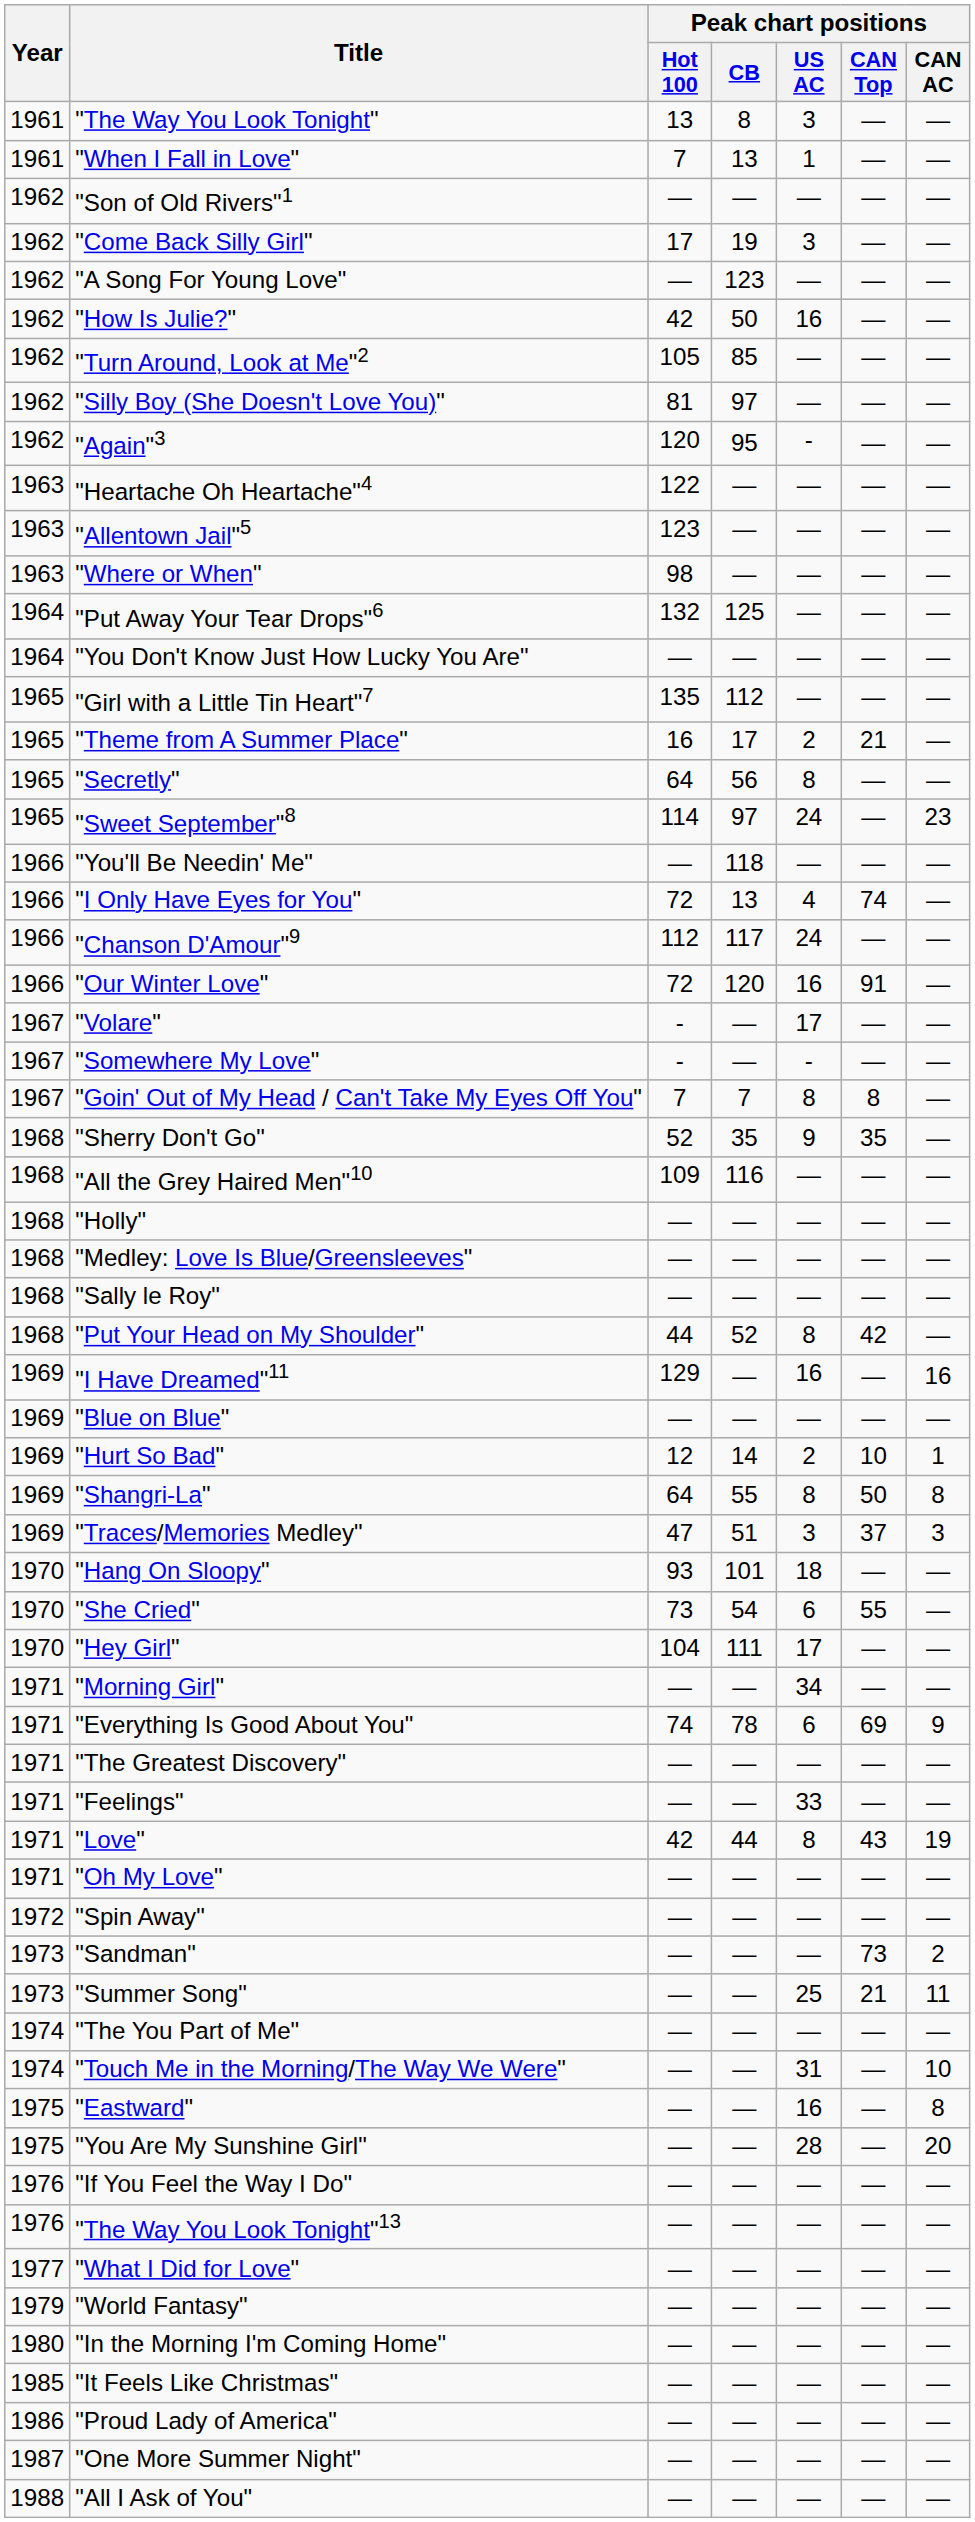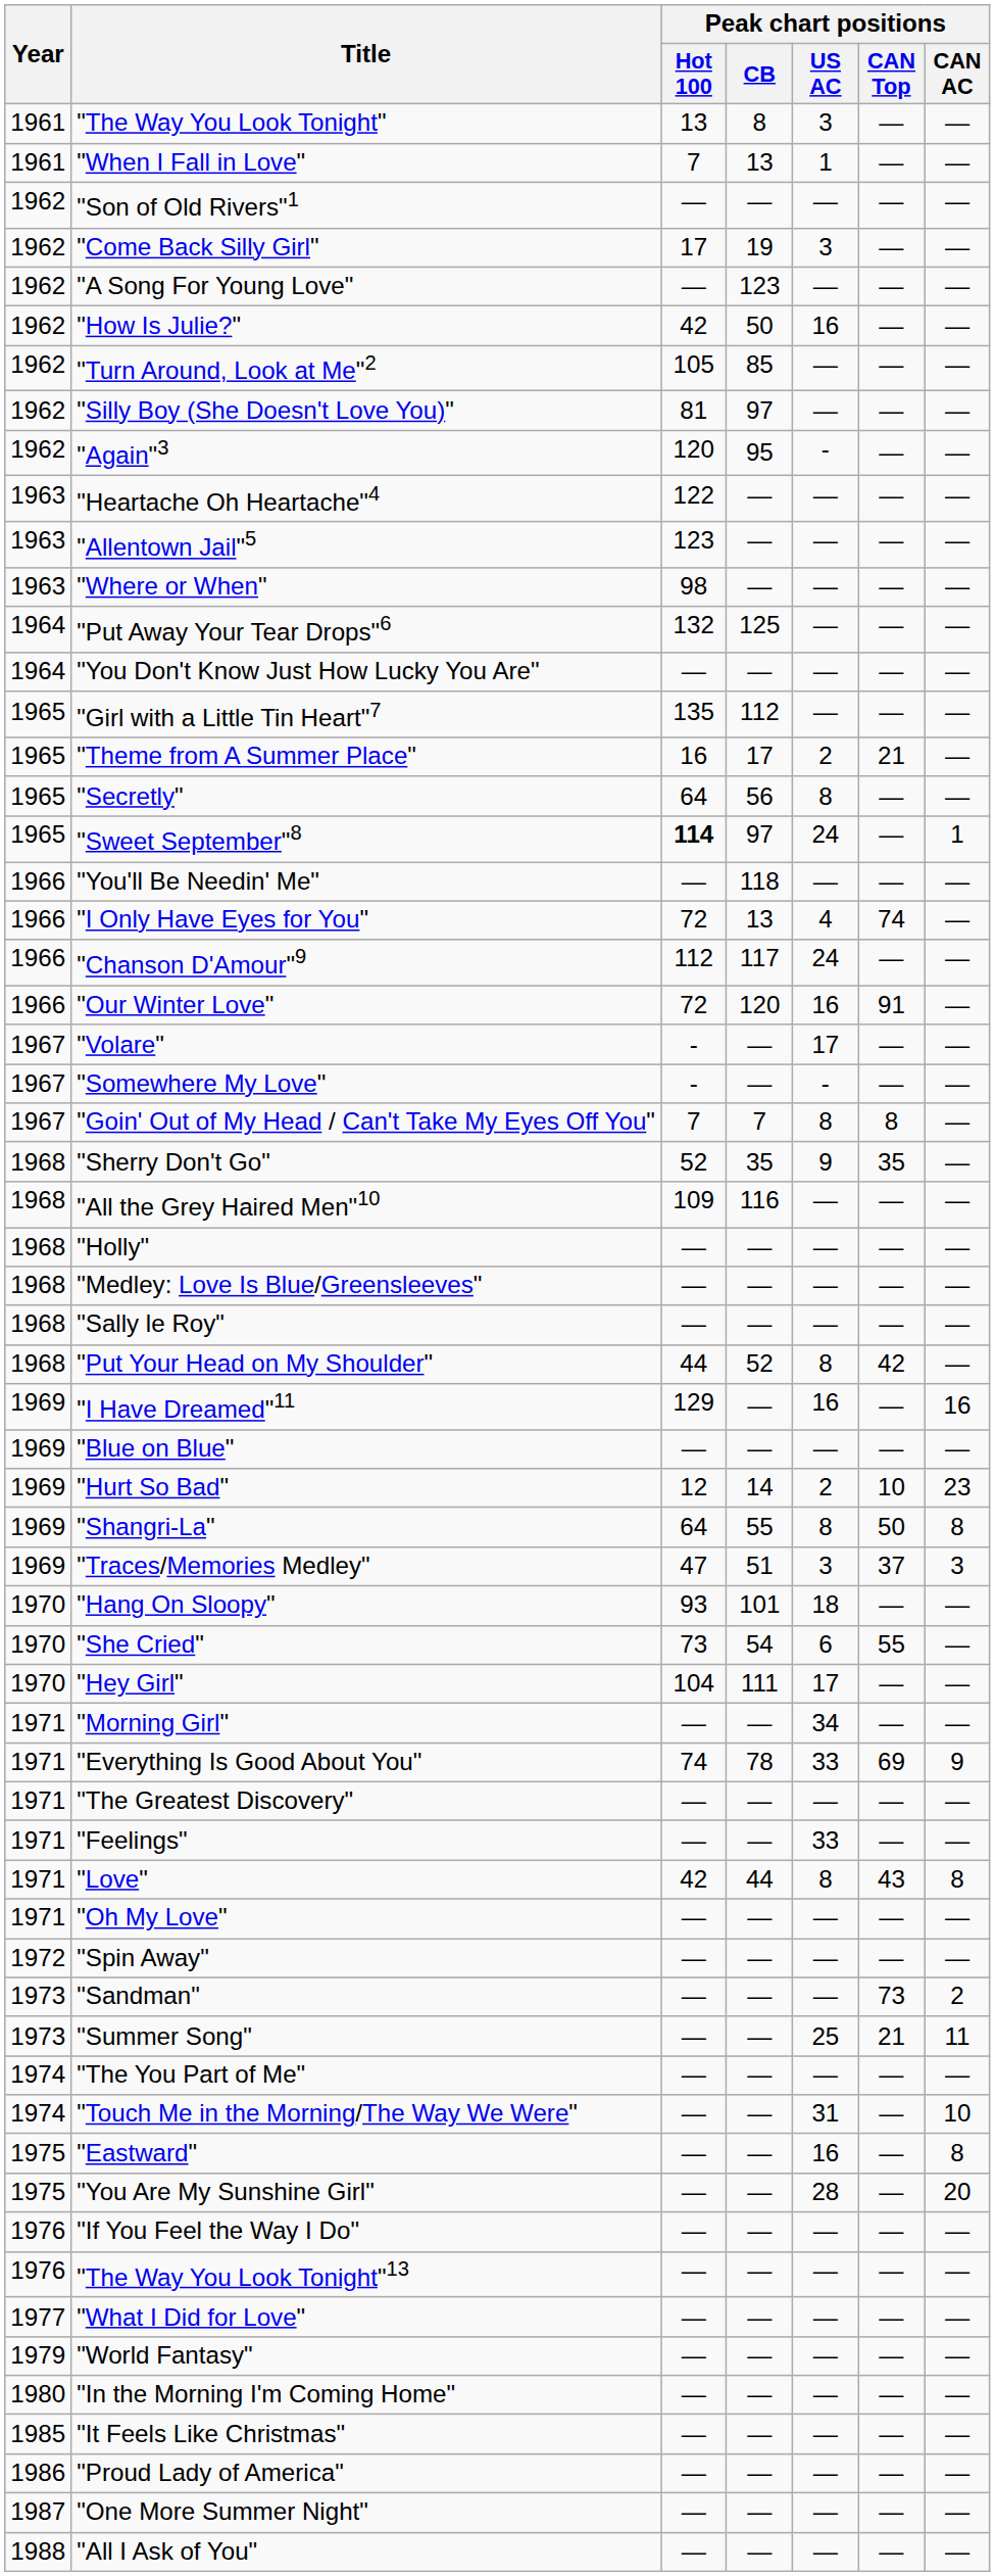"Sweet September"8 | Peak chart positions / Hot 100: normal -> bold
"Sweet September"8 | Peak chart positions / CAN AC: 23 -> 1
"Hurt So Bad" | Peak chart positions / CAN AC: 1 -> 23
"Everything Is Good About You" | Peak chart positions / US AC: 6 -> 33
"Love" | Peak chart positions / CAN AC: 19 -> 8
